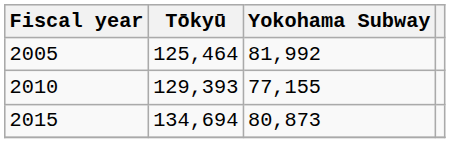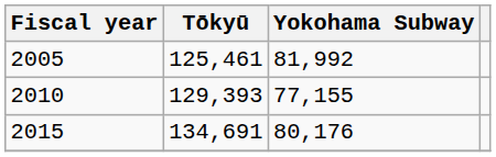2005 | Tōkyū: 125,464 -> 125,461
2015 | Tōkyū: 134,694 -> 134,691
2015 | Yokohama Subway: 80,873 -> 80,176
